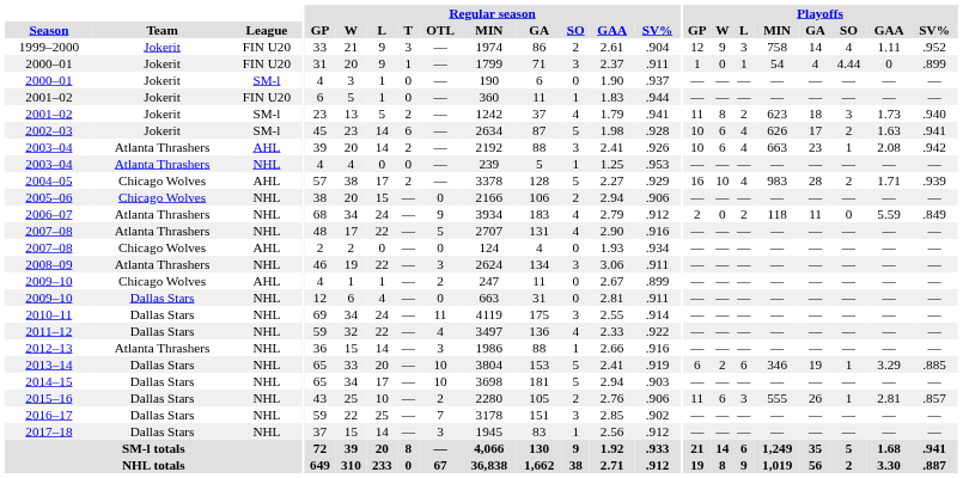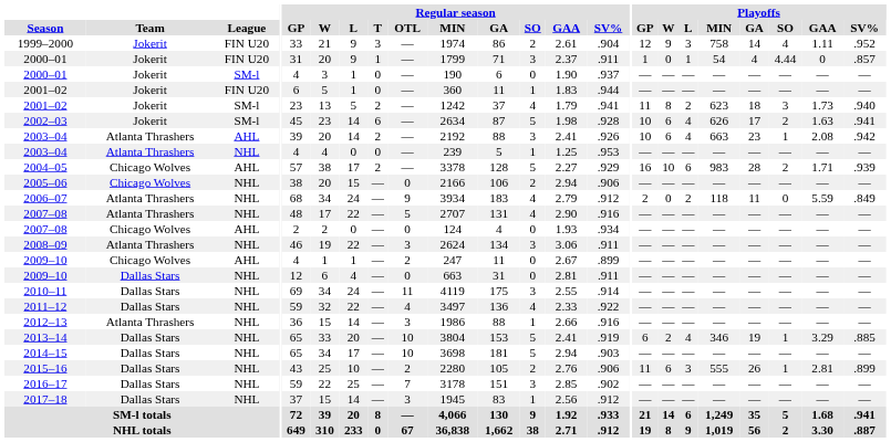2000–01 / FIN U20 | Playoffs / SV%: .899 -> .857
2004–05 | Playoffs / L: 4 -> 6
2013–14 | Playoffs / L: 6 -> 4
2015–16 | Playoffs / SV%: .857 -> .899
